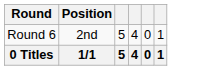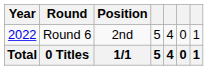+ column: Year | 2022 | Total
